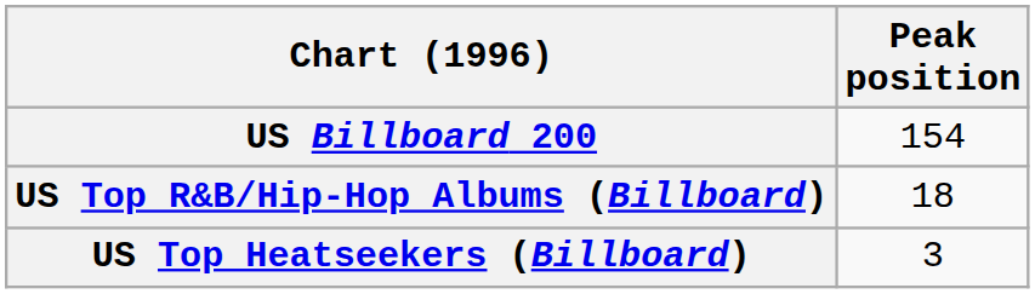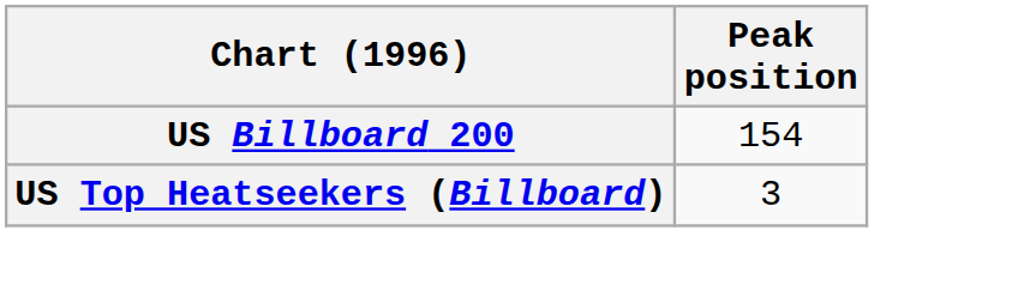- row: US Top R&B/Hip-Hop Albums (Billboard) | 18
